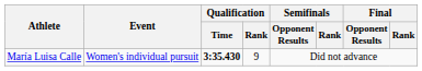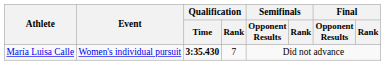María Luisa Calle | Qualification / Rank: 9 -> 7
